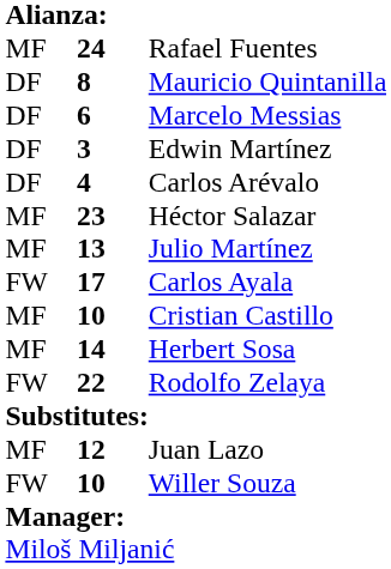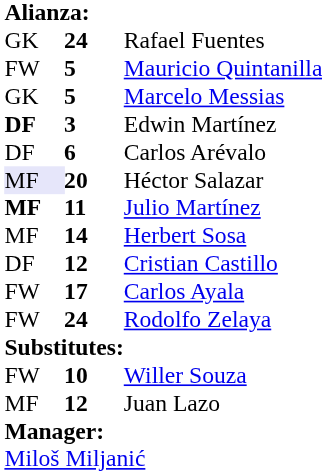Rafael Fuentes | column 1: MF -> GK
Mauricio Quintanilla | column 1: DF -> FW
Mauricio Quintanilla | column 2: 8 -> 5
Marcelo Messias | column 1: DF -> GK
Marcelo Messias | column 2: 6 -> 5
Edwin Martínez | column 1: normal -> bold
Carlos Arévalo | column 2: 4 -> 6
Héctor Salazar | column 1: no background -> lavender background
Héctor Salazar | column 2: 23 -> 20
Julio Martínez | column 1: normal -> bold
Julio Martínez | column 2: 13 -> 11
rows swapped: Herbert Sosa <-> Carlos Ayala
Cristian Castillo | column 1: MF -> DF
Cristian Castillo | column 2: 10 -> 12
Rodolfo Zelaya | column 2: 22 -> 24
rows swapped: Willer Souza <-> Juan Lazo
